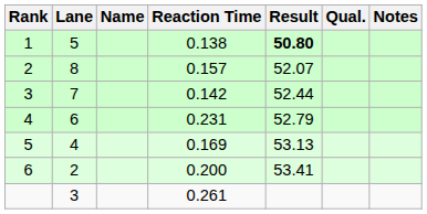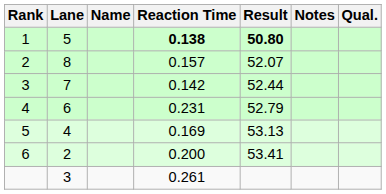columns swapped: Notes <-> Qual.
1 | Reaction Time: normal -> bold
